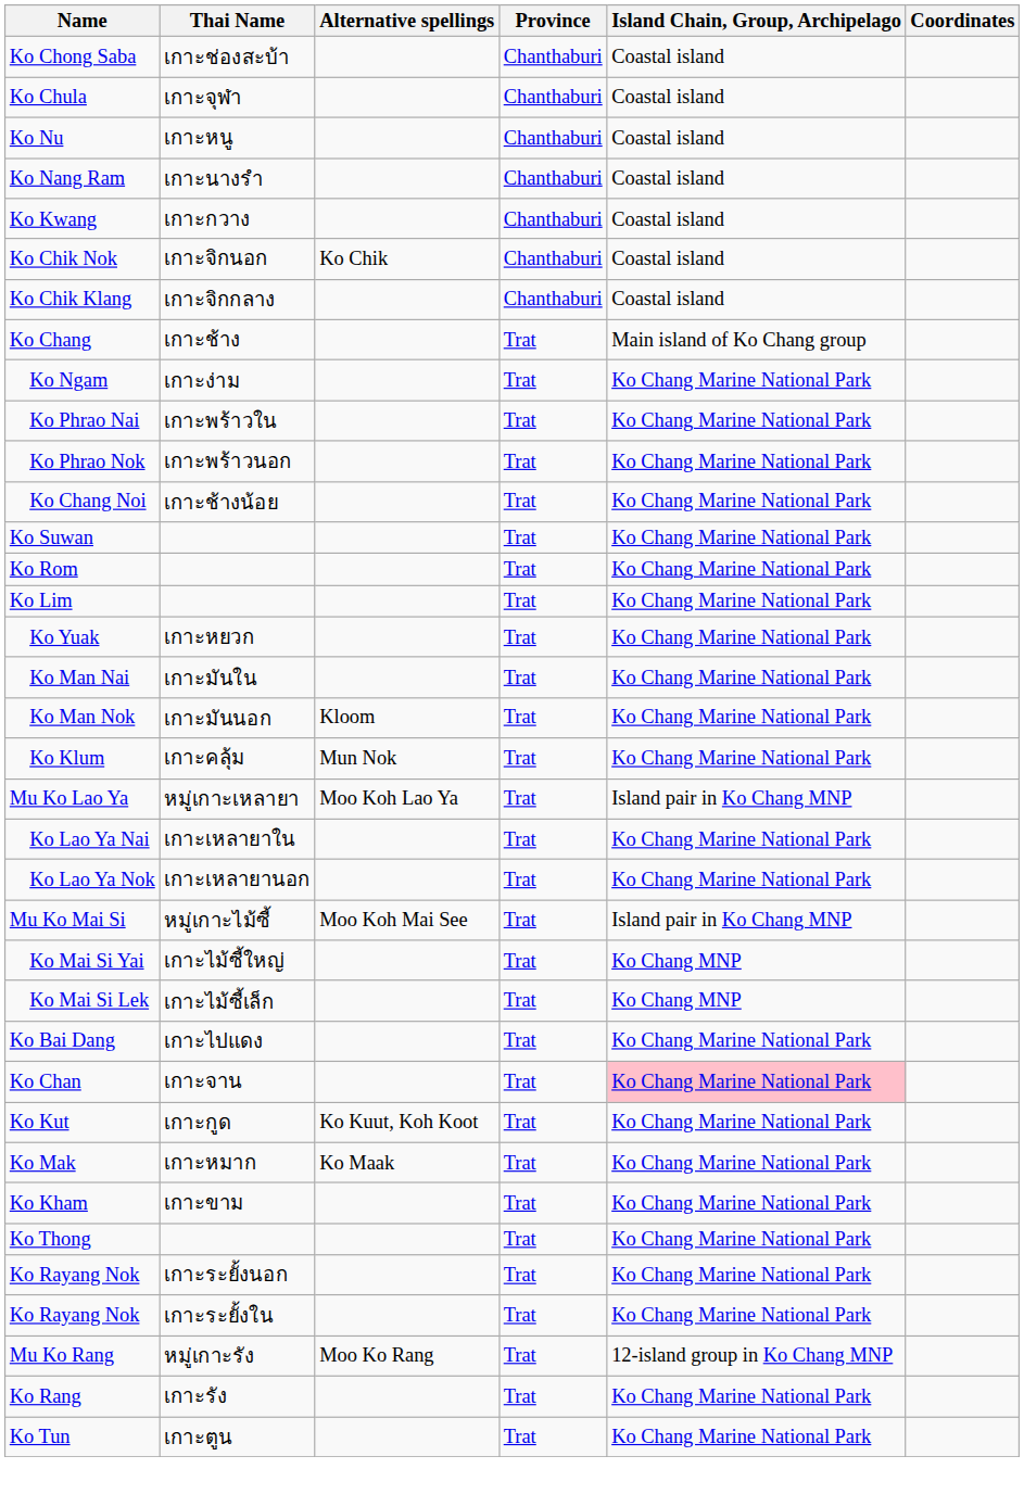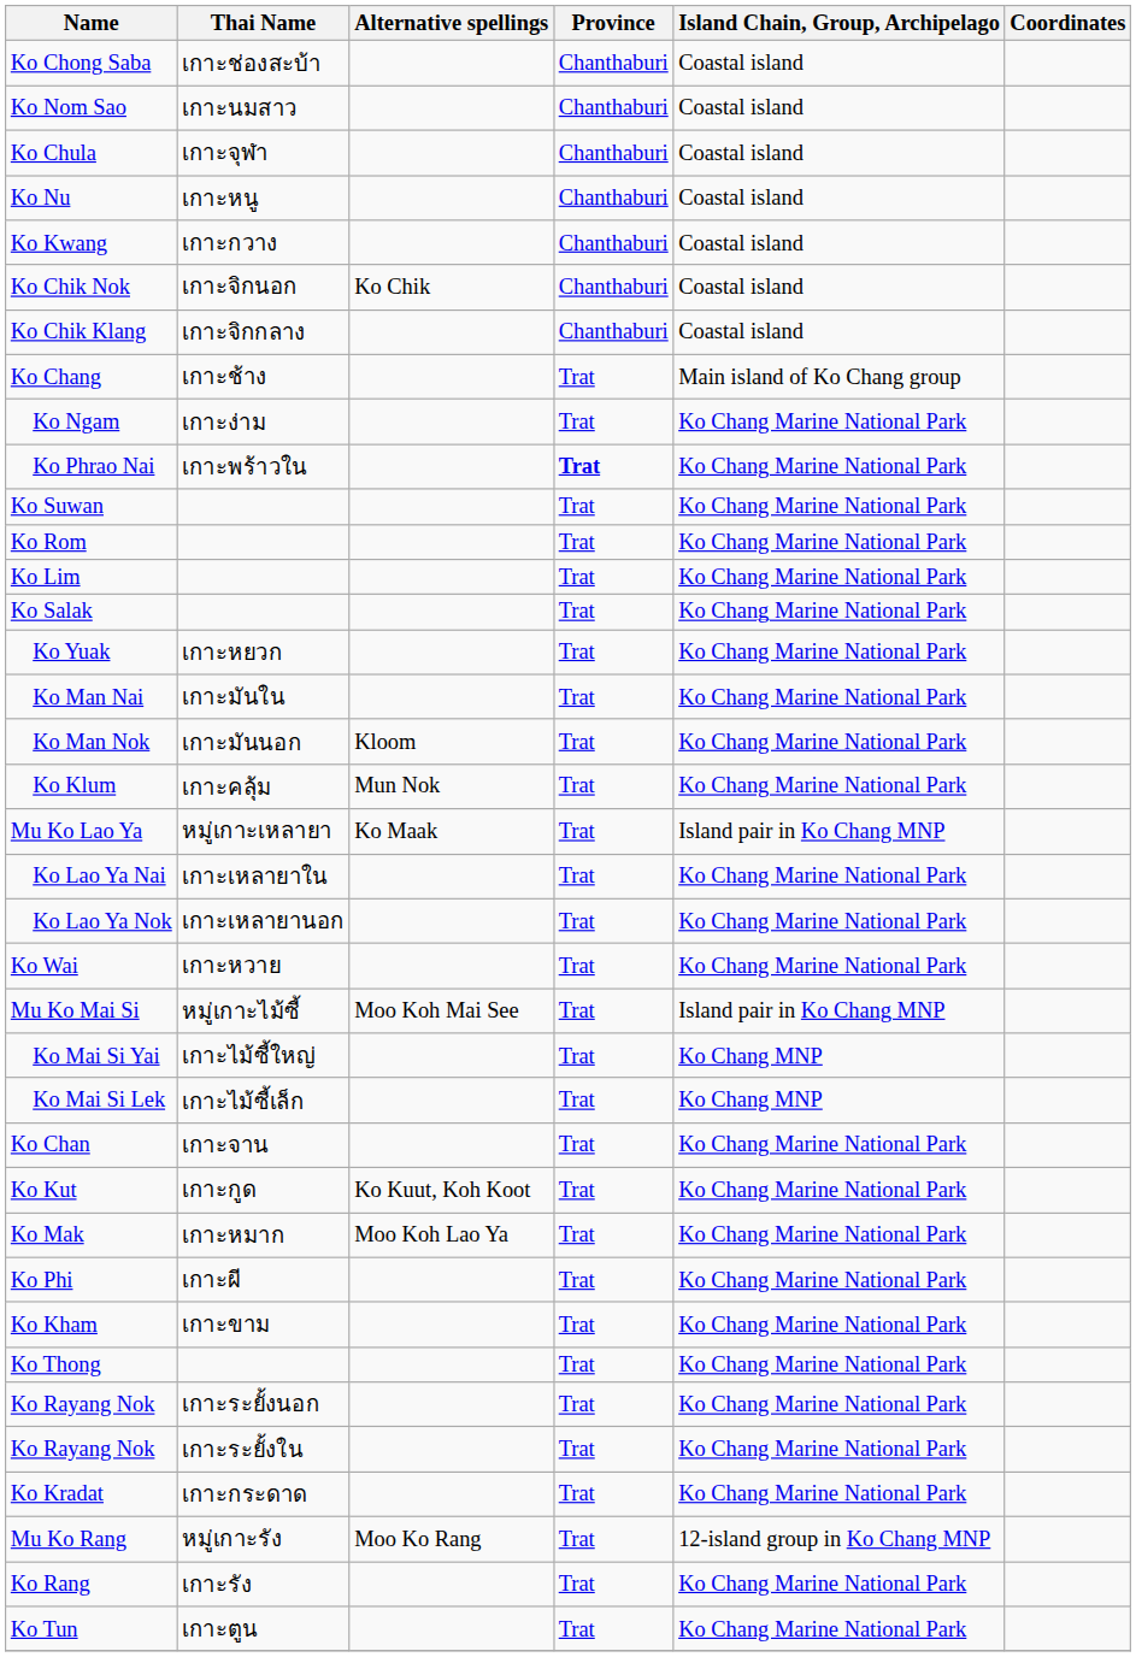+ row: Ko Nom Sao | เกาะนมสาว | Chanthaburi | Coastal island
- row: Ko Nang Ram | เกาะนางรำ | Chanthaburi | Coastal island
Ko Phrao Nai | Province: normal -> bold
- row: Ko Phrao Nok | เกาะพร้าวนอก | Trat | Ko Chang Marine National Park
- row: Ko Chang Noi | เกาะช้างน้อย | Trat | Ko Chang Marine National Park
+ row: Ko Salak | Trat | Ko Chang Marine National Park
Mu Ko Lao Ya | Alternative spellings: Moo Koh Lao Ya -> Ko Maak
+ row: Ko Wai | เกาะหวาย | Trat | Ko Chang Marine National Park
- row: Ko Bai Dang | เกาะไปแดง | Trat | Ko Chang Marine National Park
Ko Chan | Island Chain, Group, Archipelago: pink background -> no background
Ko Mak | Alternative spellings: Ko Maak -> Moo Koh Lao Ya
+ row: Ko Phi | เกาะผี | Trat | Ko Chang Marine National Park
+ row: Ko Kradat | เกาะกระดาด | Trat | Ko Chang Marine National Park
